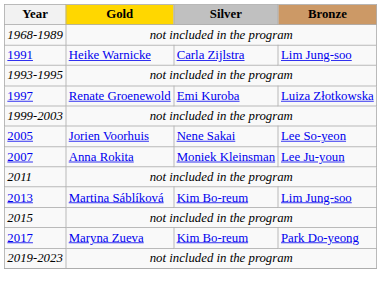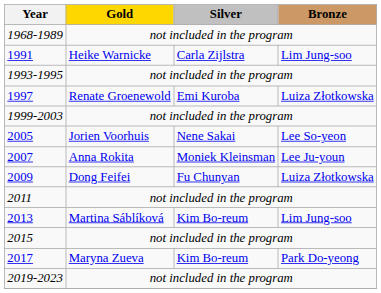+ row: 2009 | Dong Feifei | Fu Chunyan | Luiza Złotkowska
